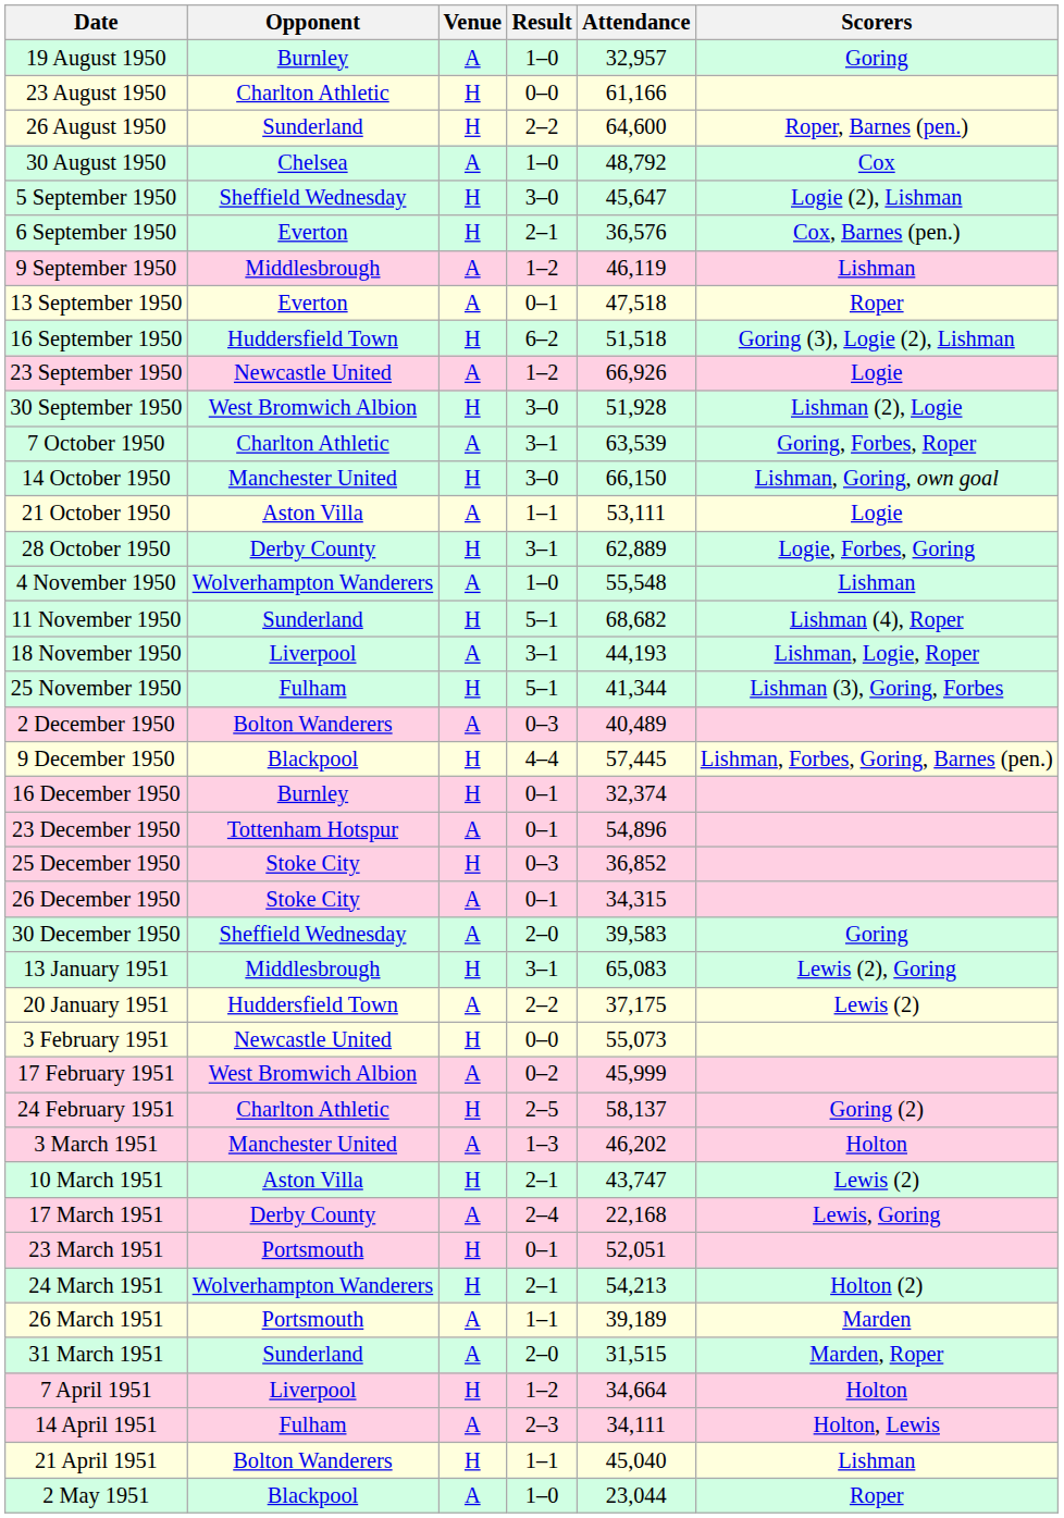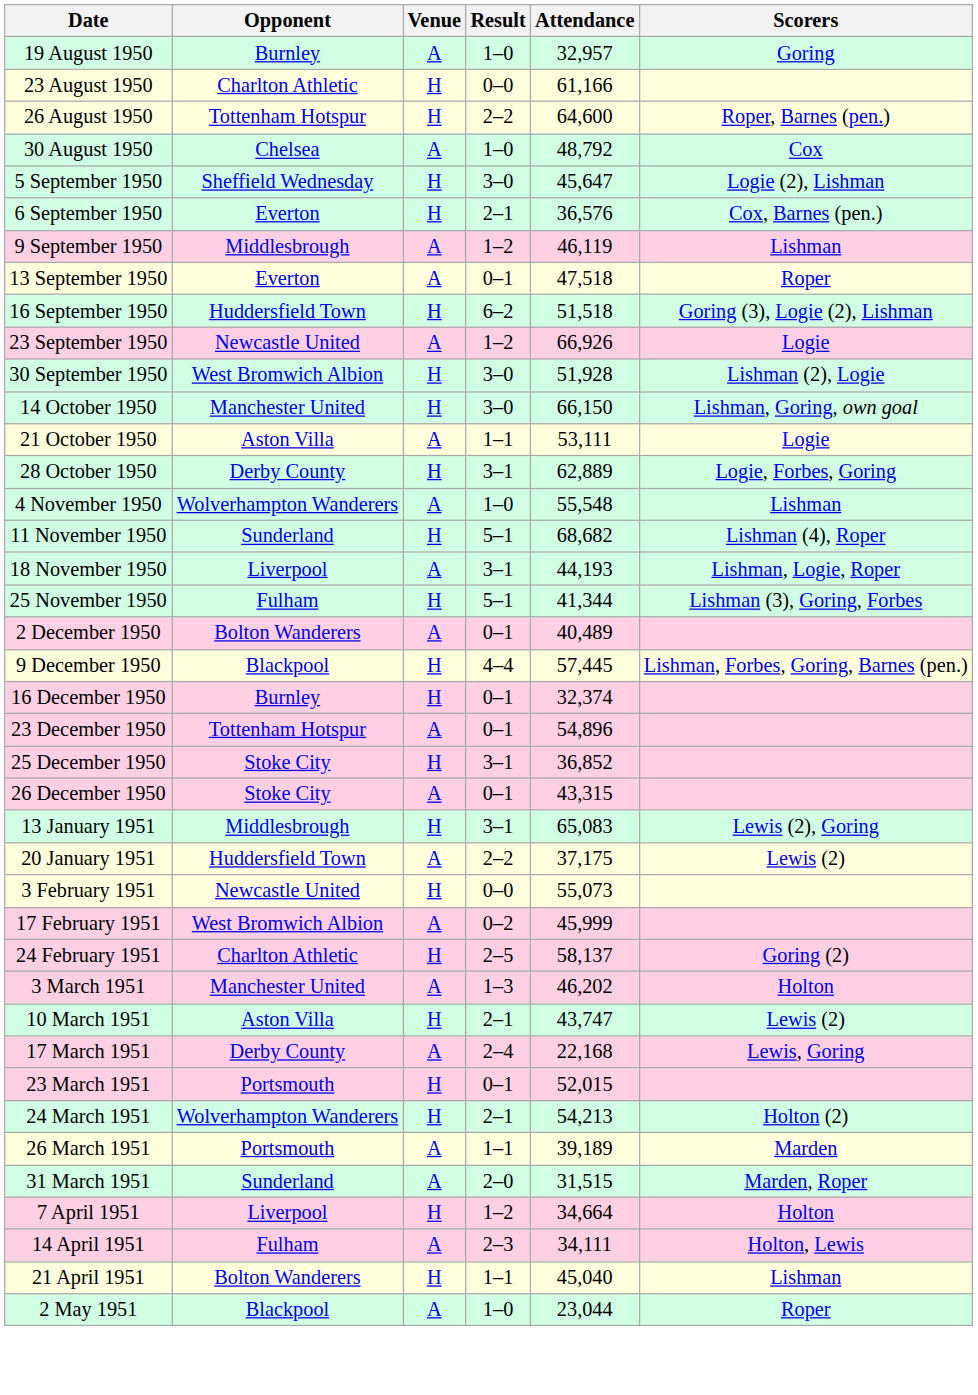26 August 1950 | Opponent: Sunderland -> Tottenham Hotspur
- row: 7 October 1950 | Charlton Athletic | A | 3–1 | 63,539 | Goring, Forbes, Roper
2 December 1950 | Result: 0–3 -> 0–1
25 December 1950 | Result: 0–3 -> 3–1
26 December 1950 | Attendance: 34,315 -> 43,315
- row: 30 December 1950 | Sheffield Wednesday | A | 2–0 | 39,583 | Goring
23 March 1951 | Attendance: 52,051 -> 52,015
